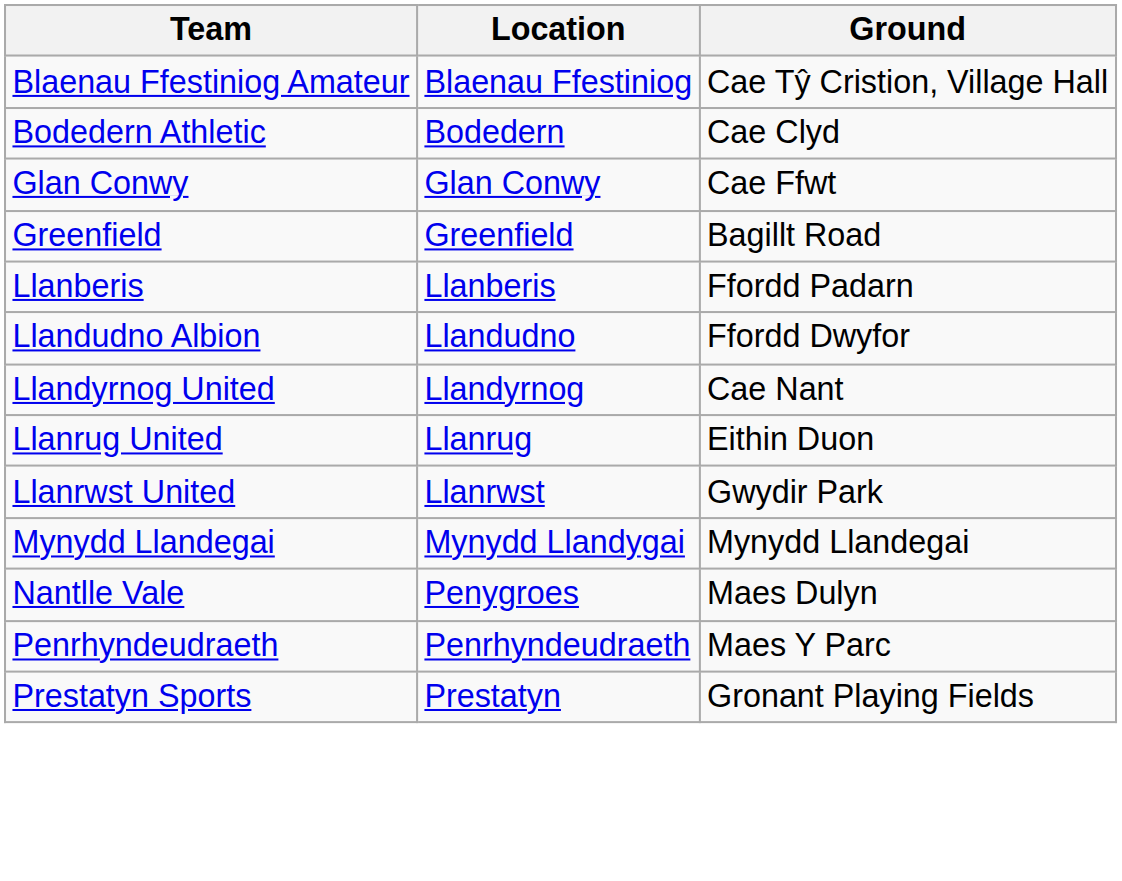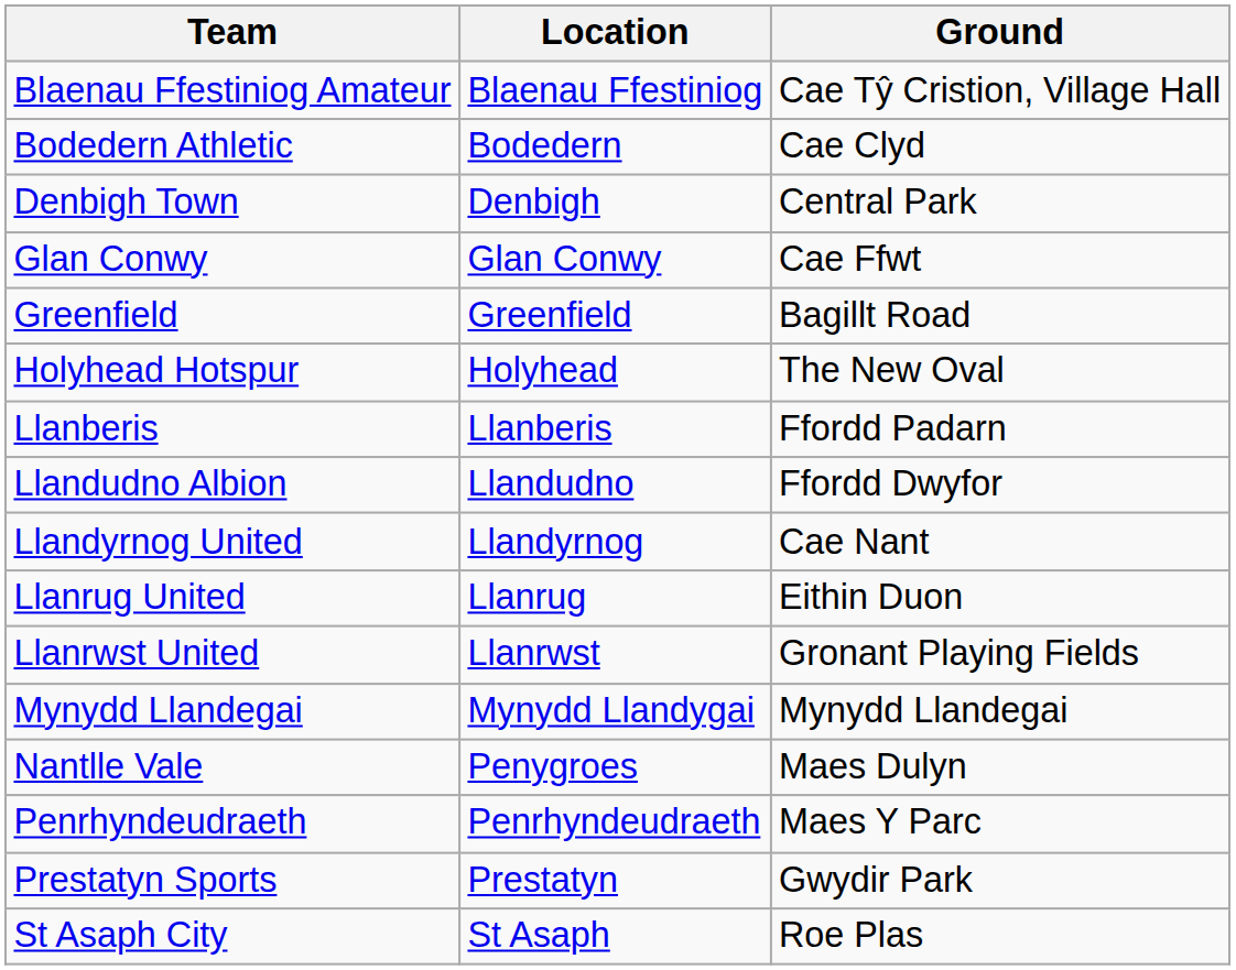+ row: Denbigh Town | Denbigh | Central Park
+ row: Holyhead Hotspur | Holyhead | The New Oval
Llanrwst United | Ground: Gwydir Park -> Gronant Playing Fields
Prestatyn Sports | Ground: Gronant Playing Fields -> Gwydir Park
+ row: St Asaph City | St Asaph | Roe Plas
